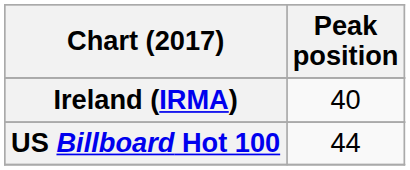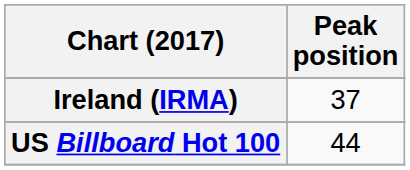Ireland (IRMA) | Peak position: 40 -> 37
